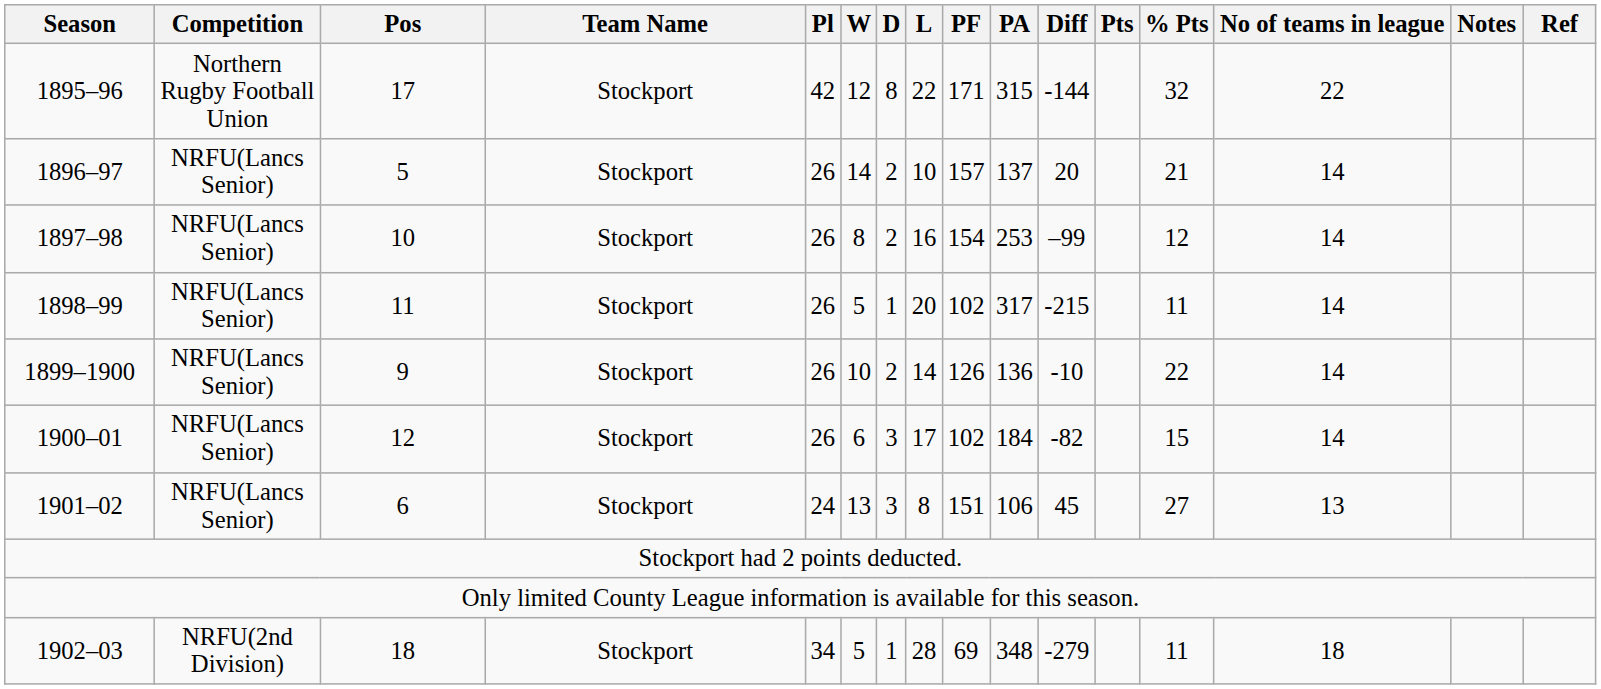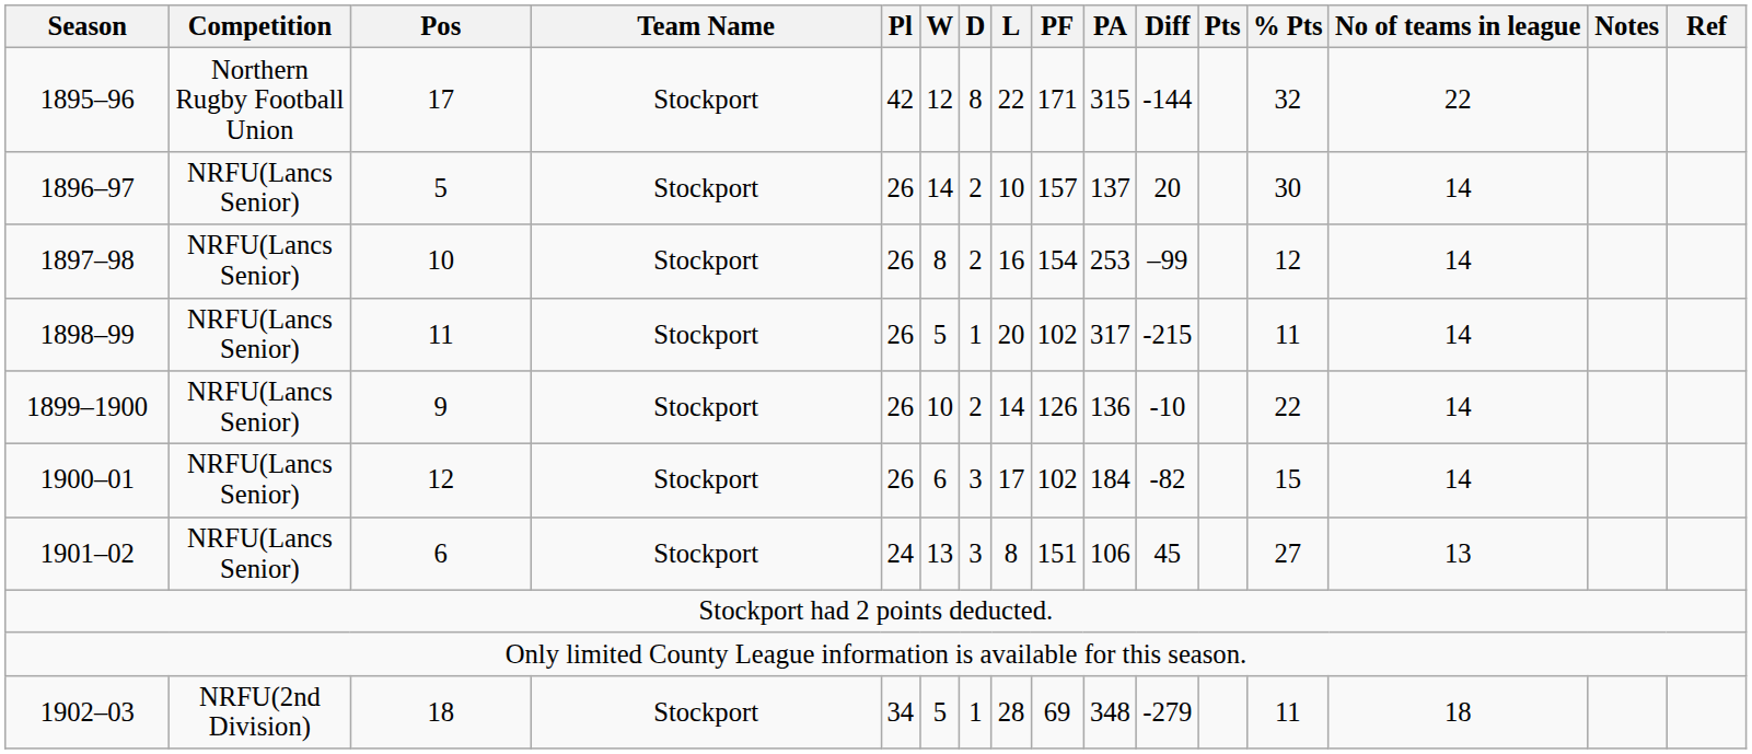1896–97 | % Pts: 21 -> 30
